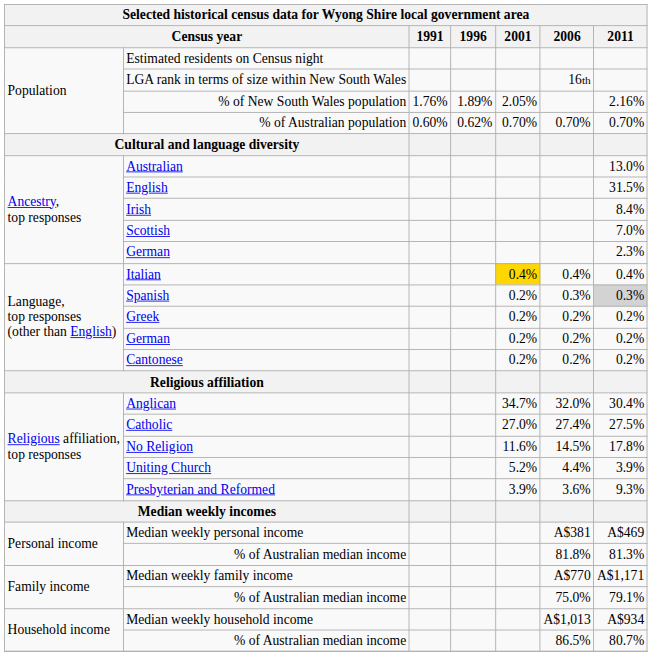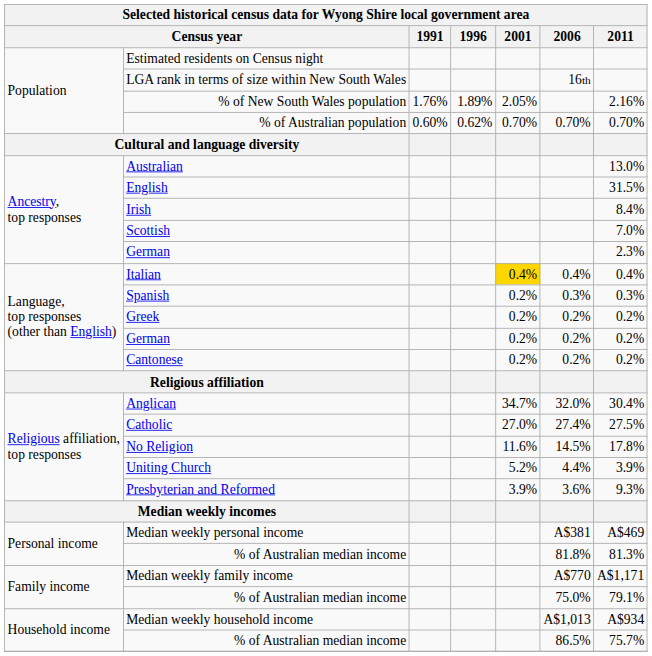Spanish | 2011: lightgrey background -> no background
Household income / % of Australian median income | 2011: 80.7% -> 75.7%
